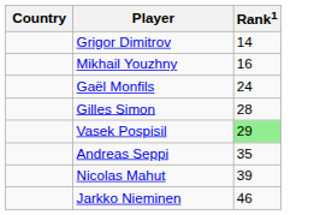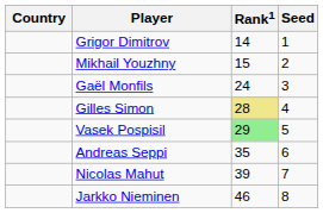+ column: Seed | 1 | 2 | 3 | 4 | 5 | 6 | 7 | 8
Mikhail Youzhny | Rank1: 16 -> 15
Gilles Simon | Rank1: no background -> khaki background
